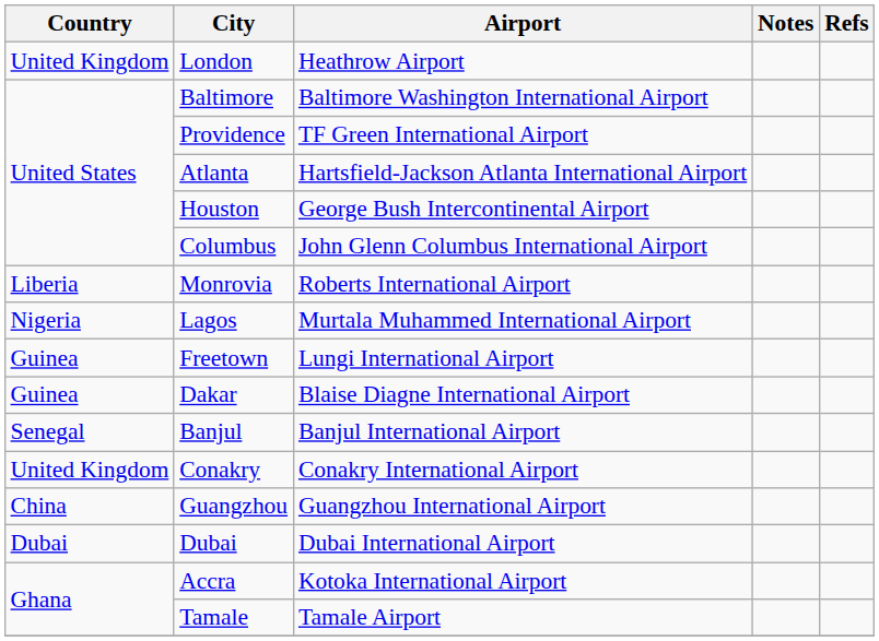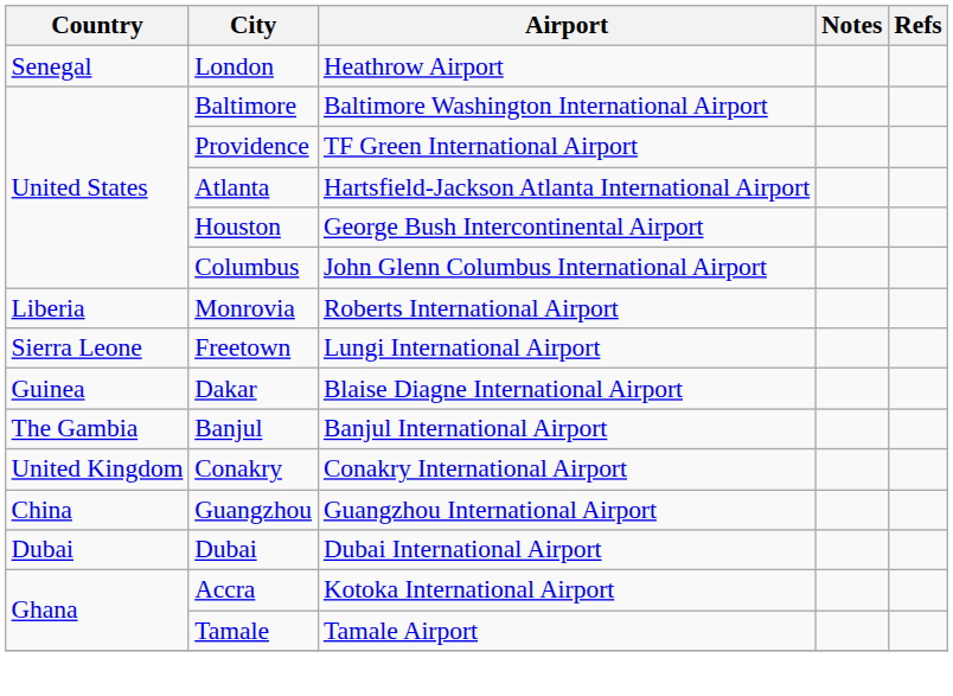London | Country: United Kingdom -> Senegal
- row: Nigeria | Lagos | Murtala Muhammed International Airport
Freetown | Country: Guinea -> Sierra Leone
Banjul | Country: Senegal -> The Gambia
